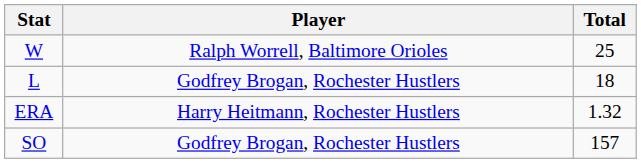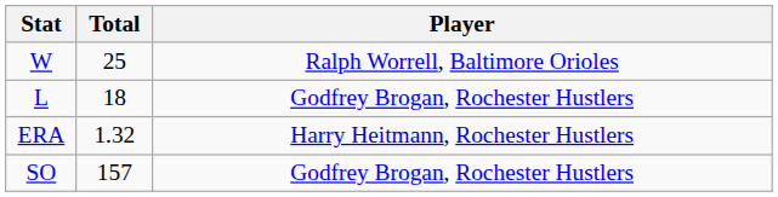columns swapped: Player <-> Total
